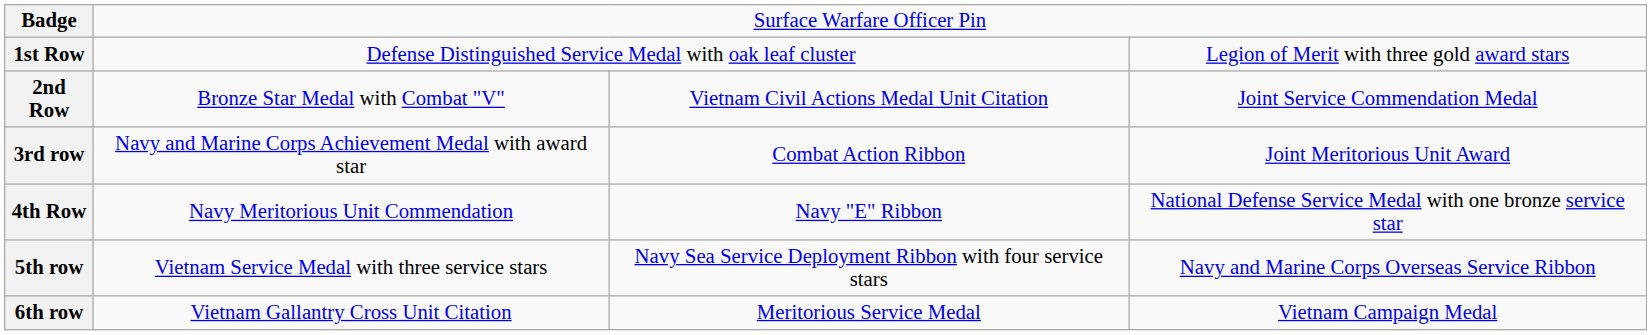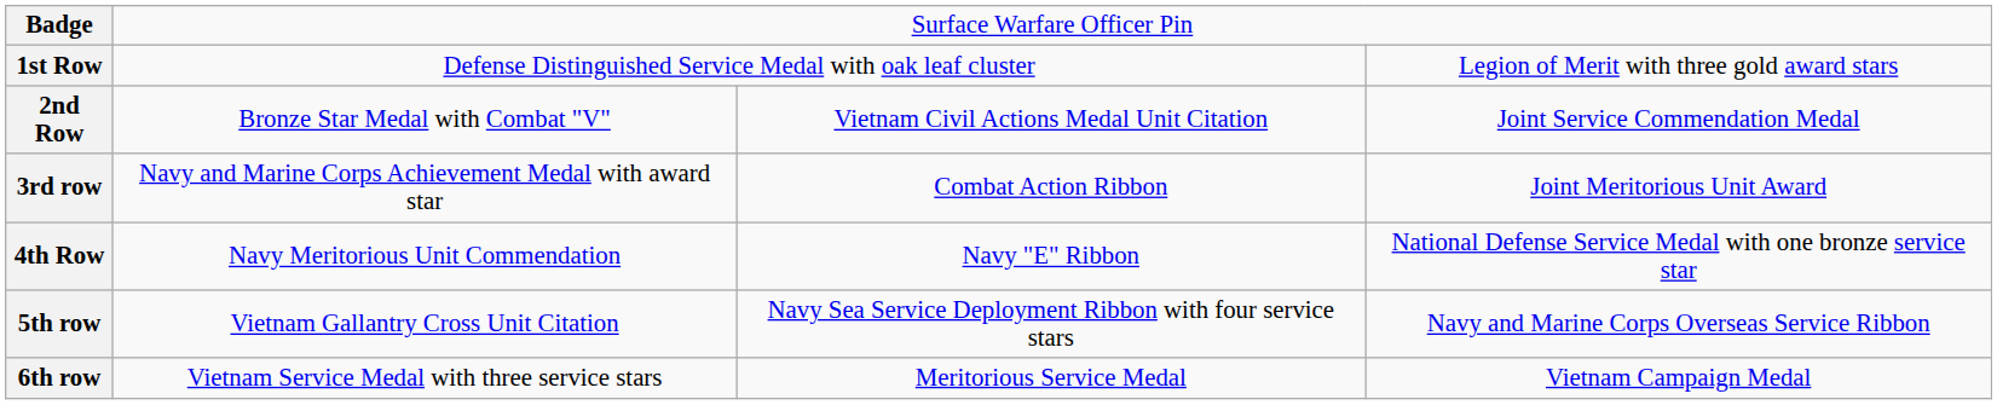5th row | column 2: Vietnam Service Medal with three service stars -> Vietnam Gallantry Cross Unit Citation
6th row | column 2: Vietnam Gallantry Cross Unit Citation -> Vietnam Service Medal with three service stars
